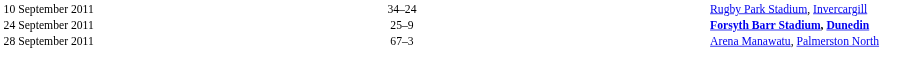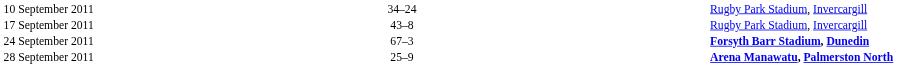+ row: 17 September 2011 | 43–8 | Rugby Park Stadium, Invercargill
24 September 2011 | column 3: 25–9 -> 67–3
28 September 2011 | column 3: 67–3 -> 25–9
28 September 2011 | column 5: normal -> bold
